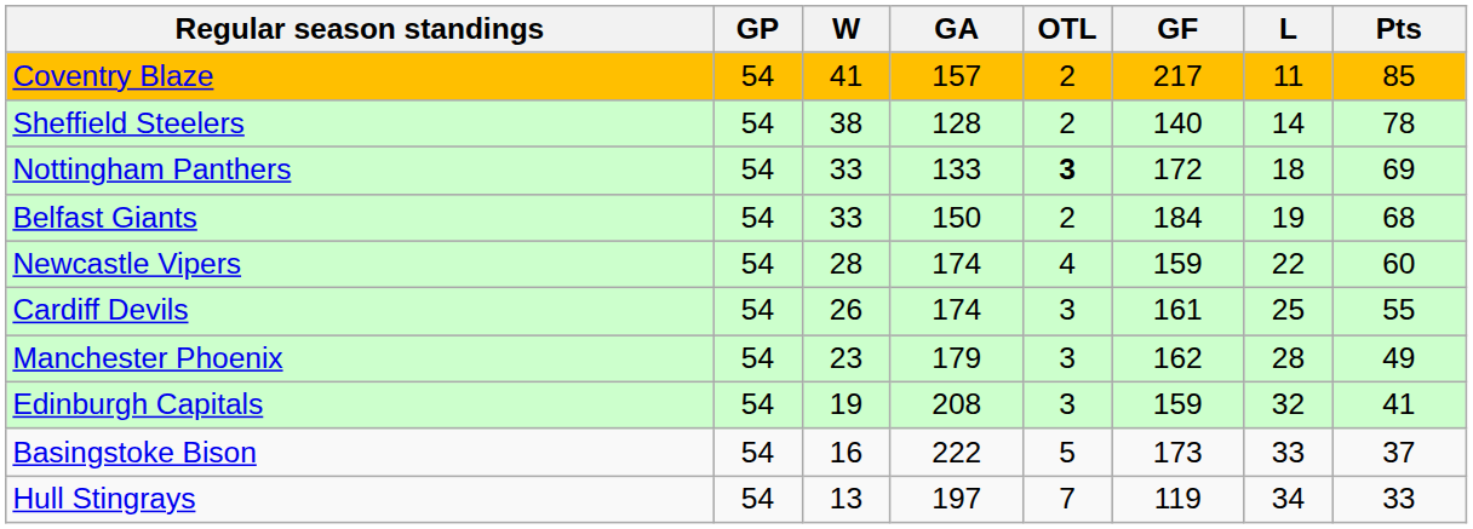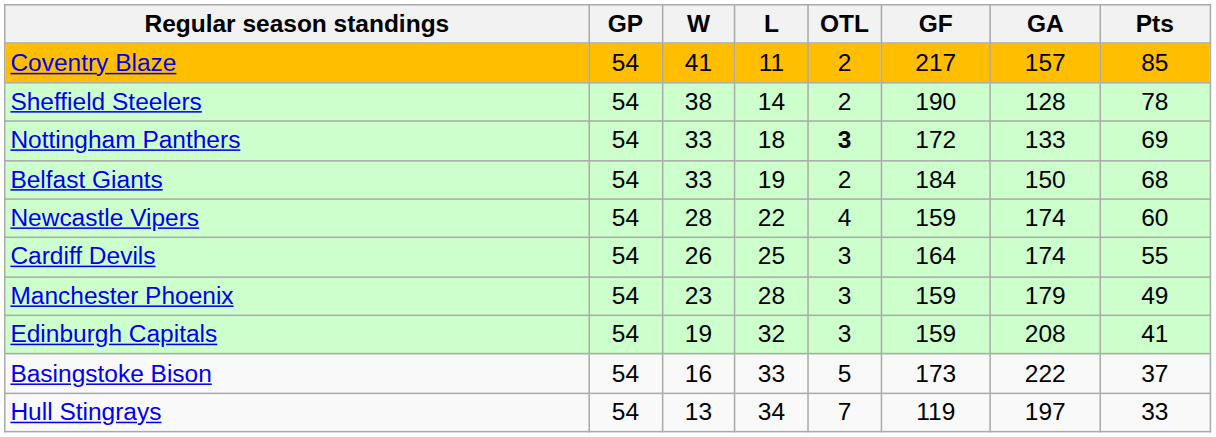columns swapped: L <-> GA
Sheffield Steelers | GF: 140 -> 190
Cardiff Devils | GF: 161 -> 164
Manchester Phoenix | GF: 162 -> 159
